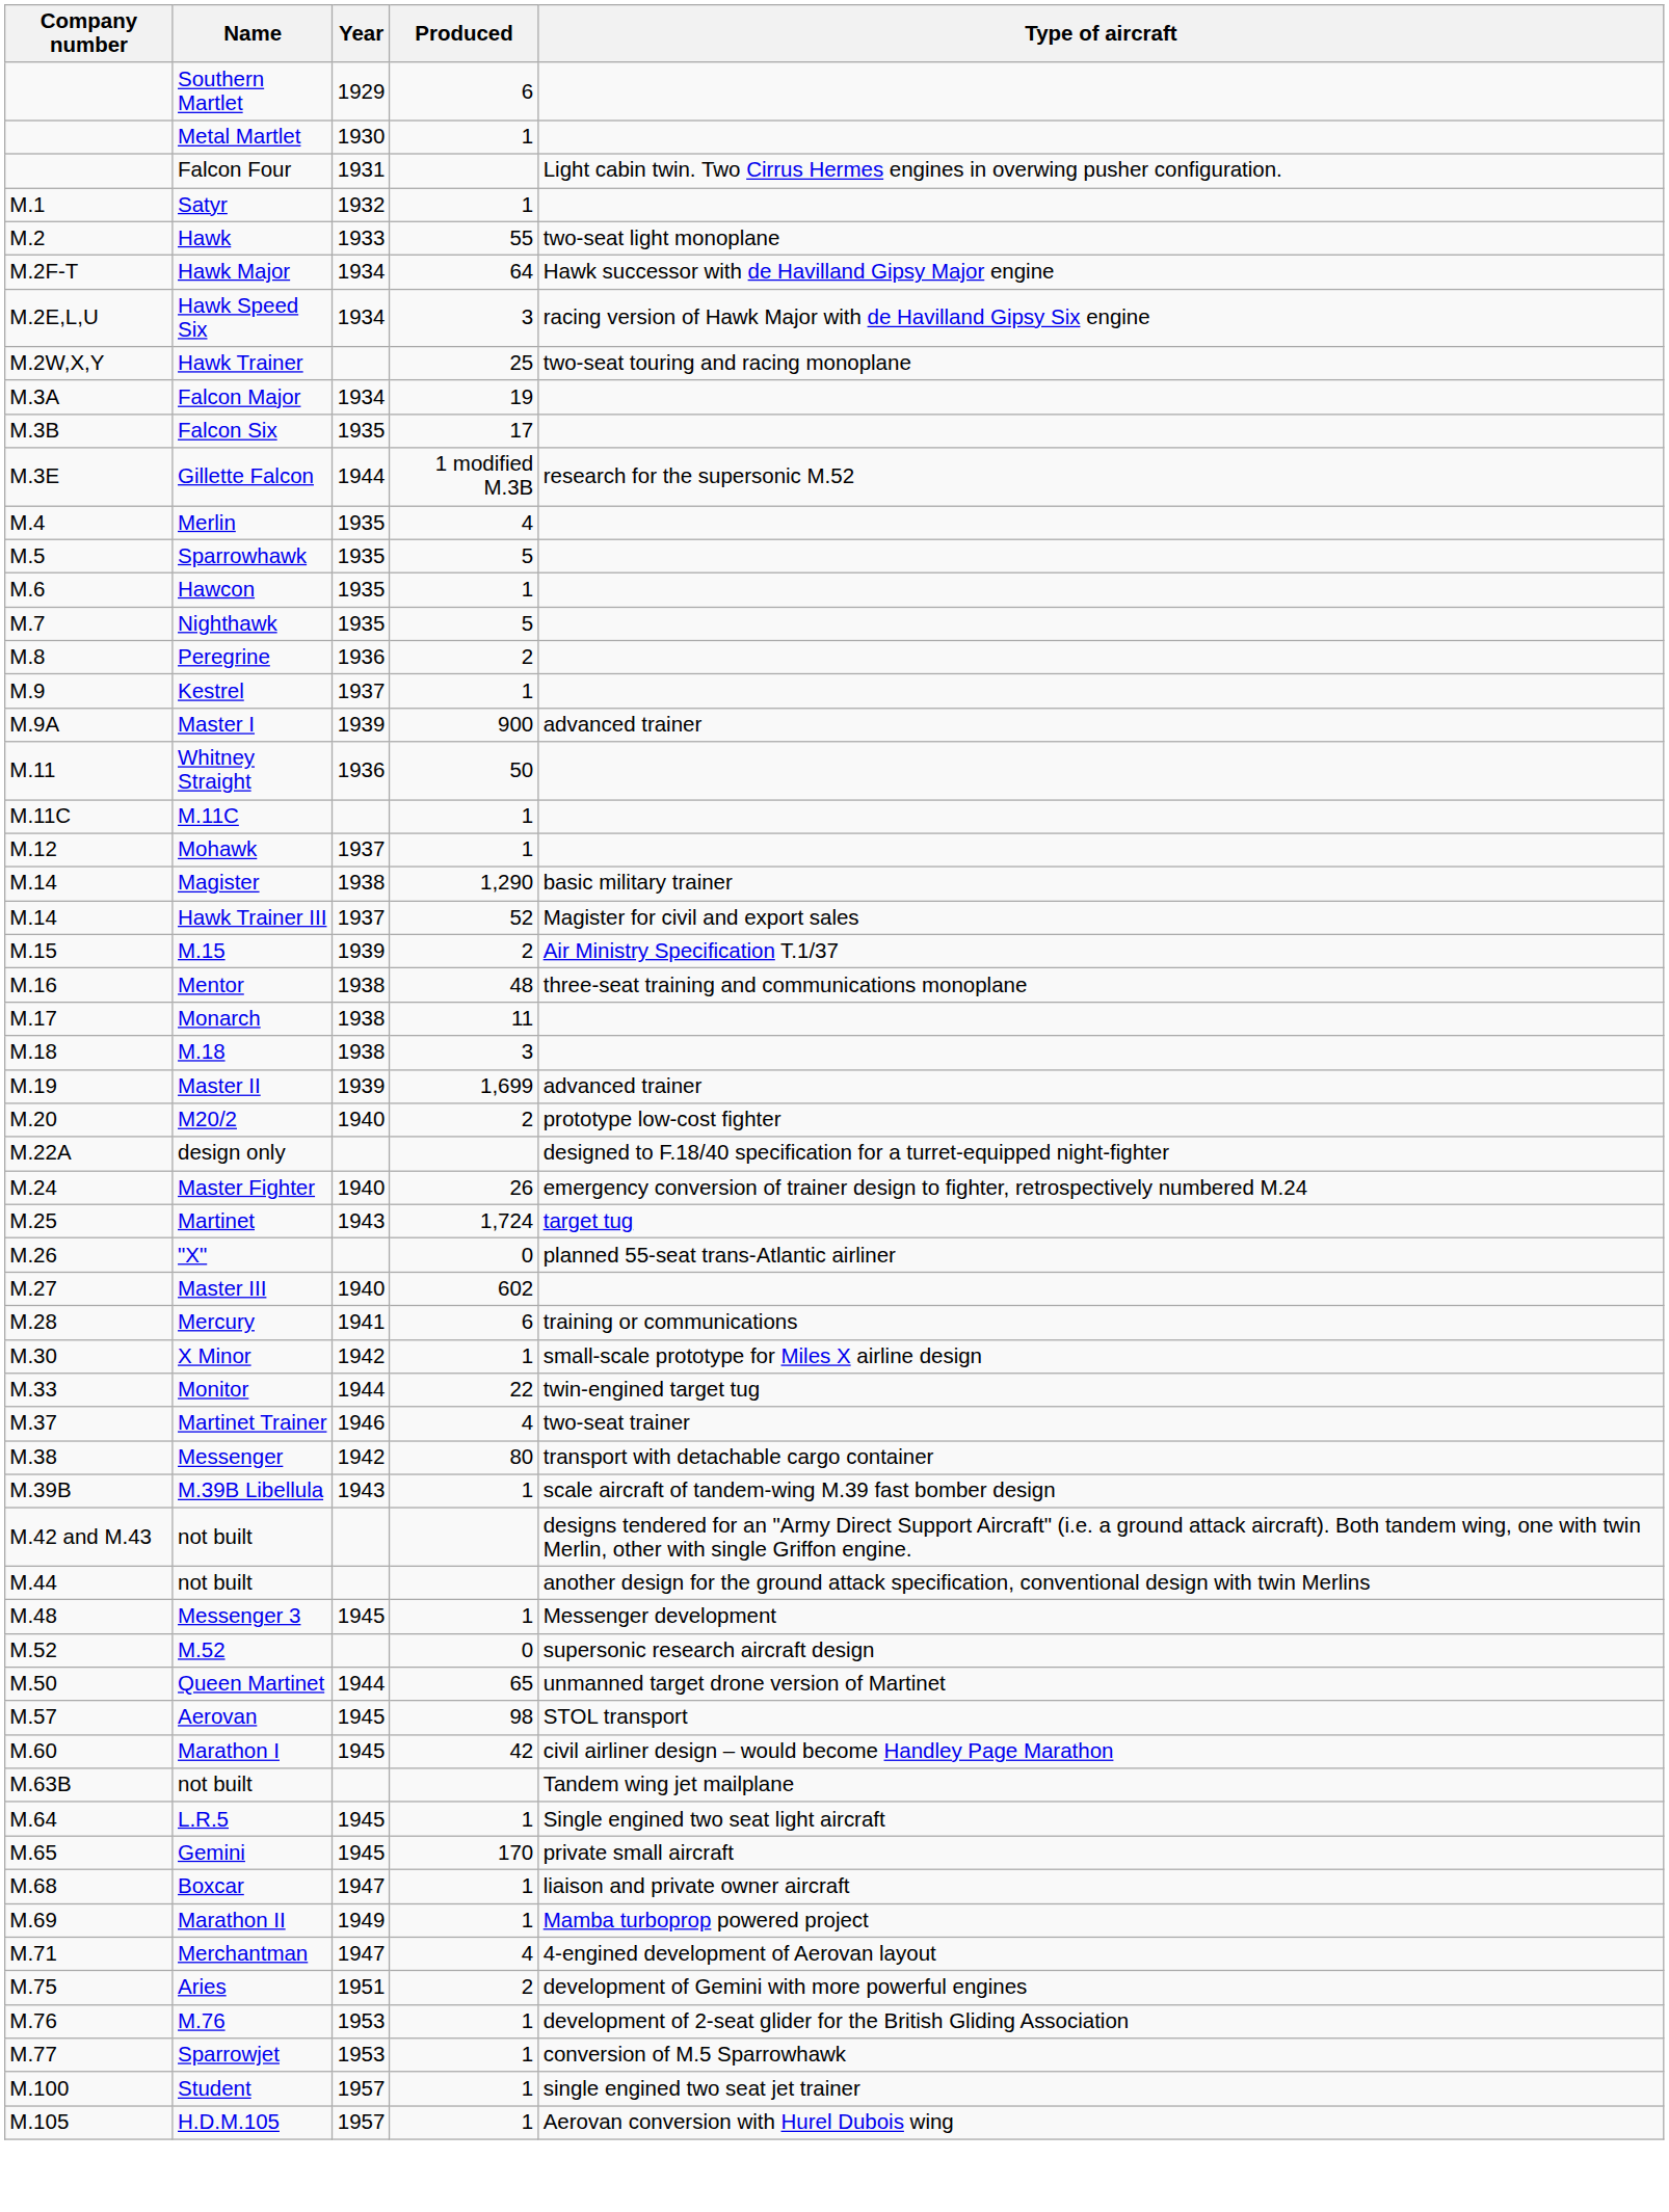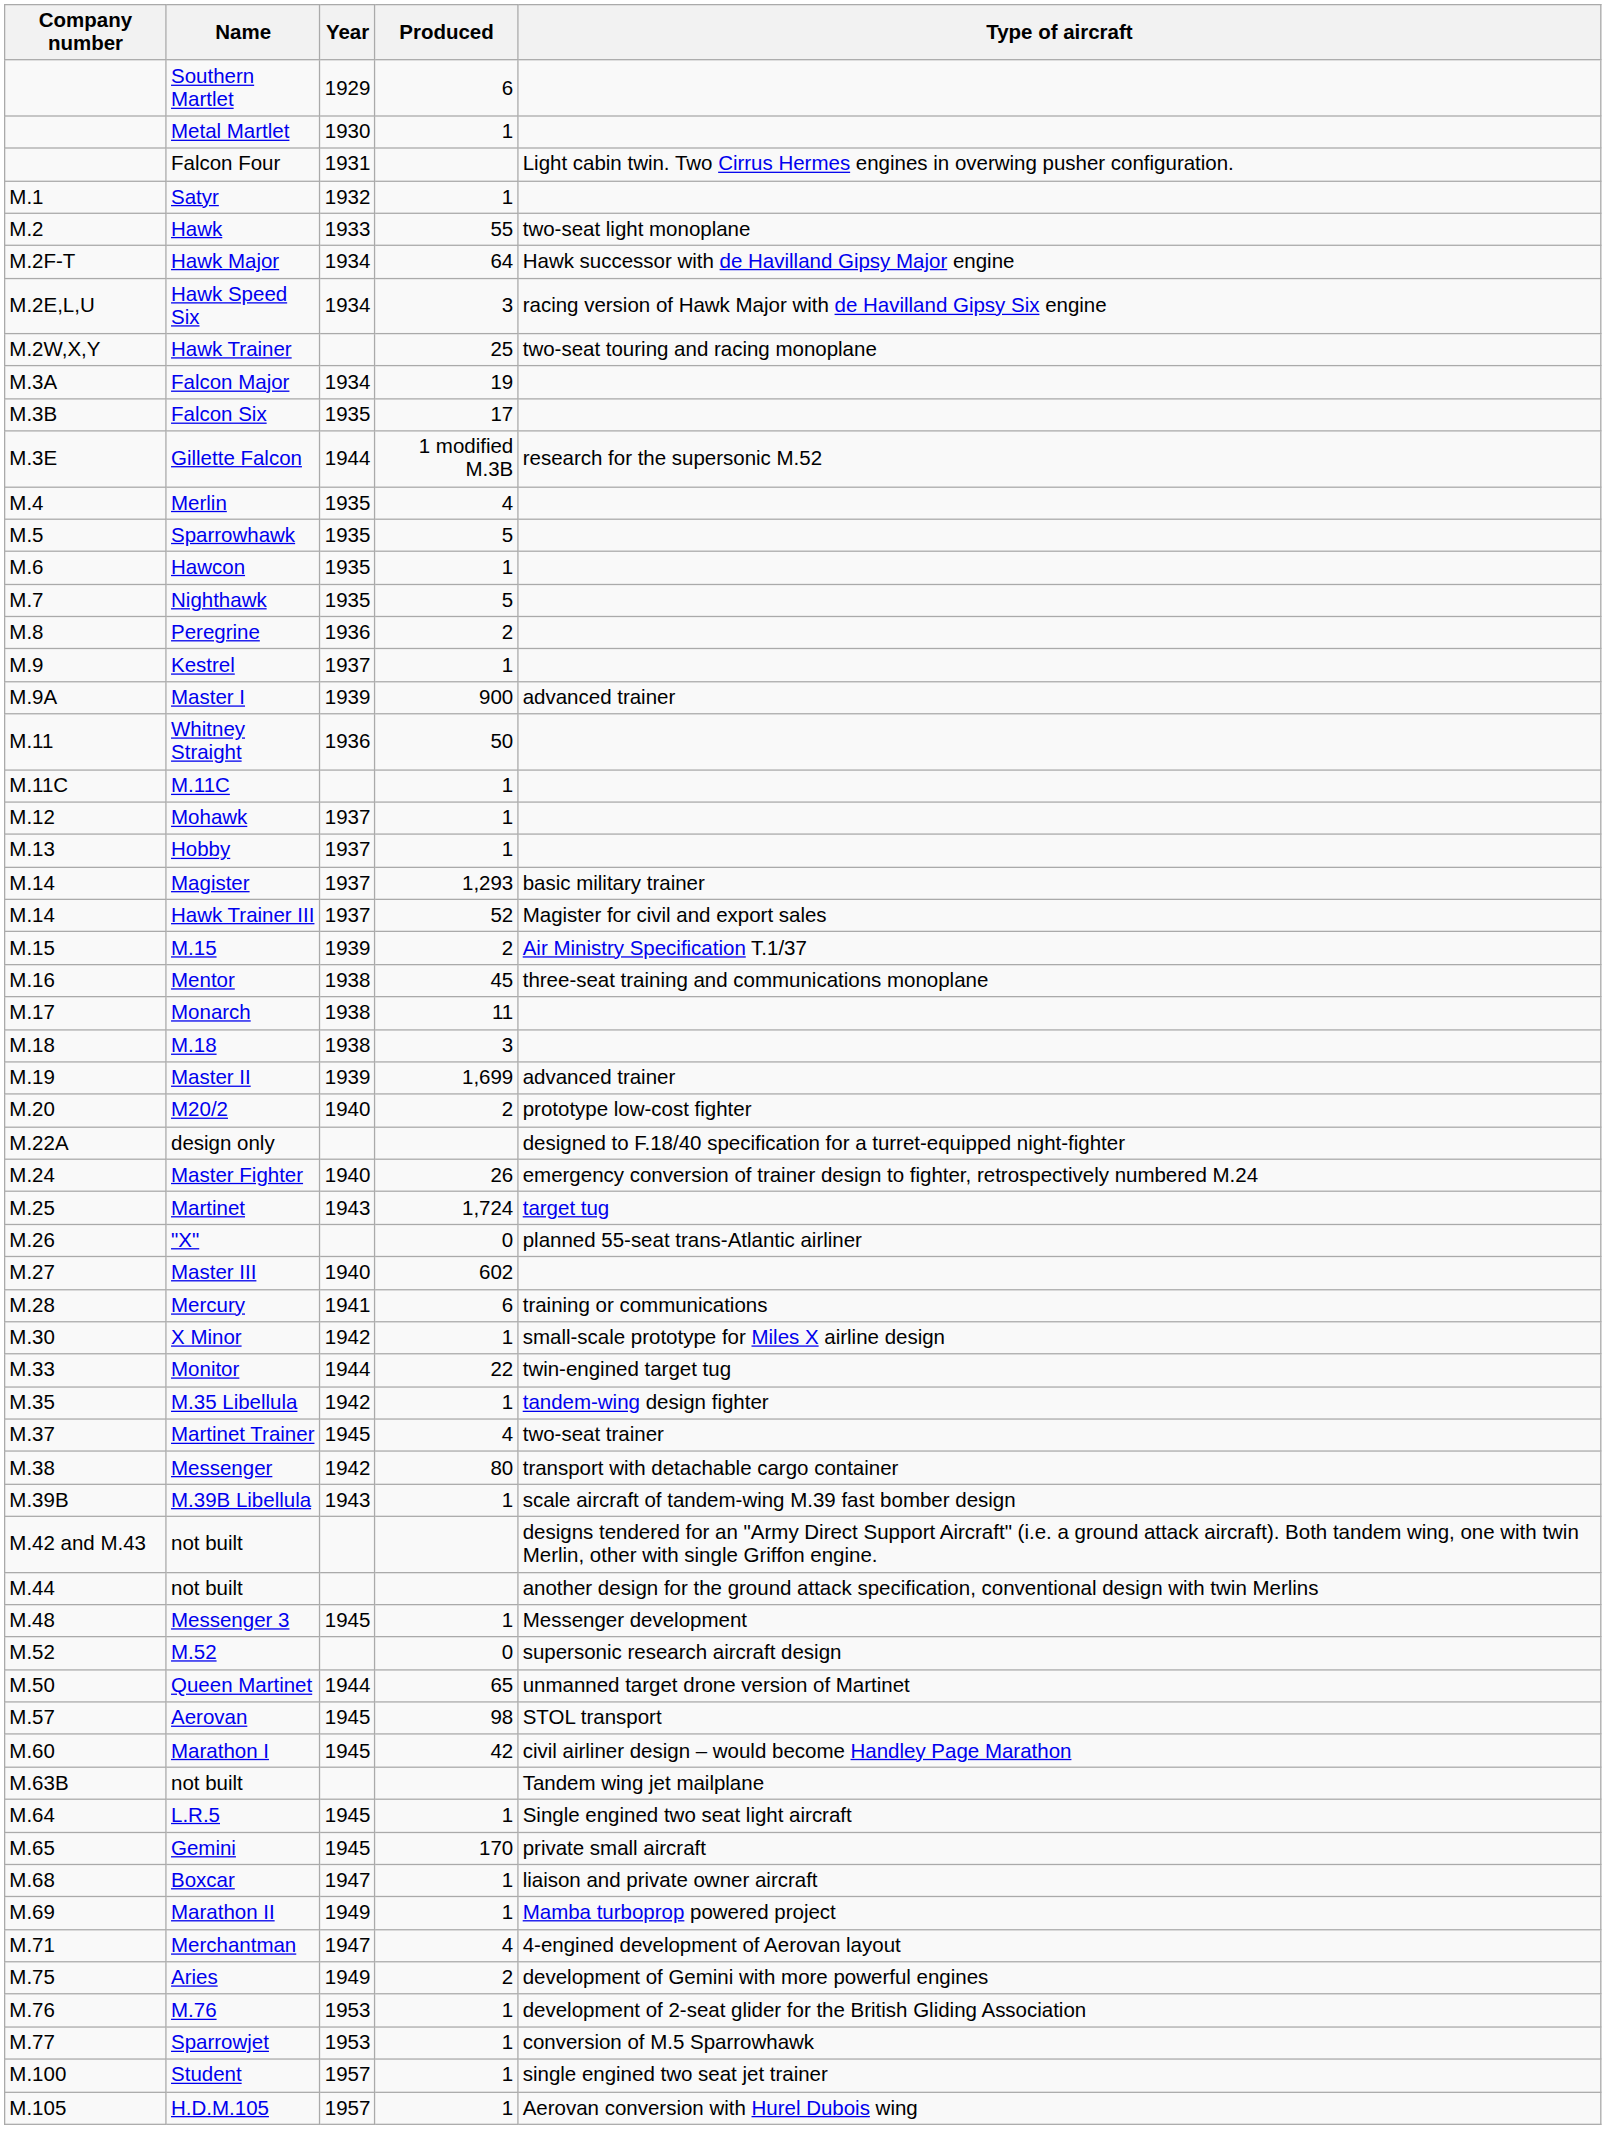+ row: M.13 | Hobby | 1937 | 1
Magister | Year: 1938 -> 1937
Magister | Produced: 1,290 -> 1,293
Mentor | Produced: 48 -> 45
+ row: M.35 | M.35 Libellula | 1942 | 1 | tandem-wing design fighter
Martinet Trainer | Year: 1946 -> 1945
Aries | Year: 1951 -> 1949
